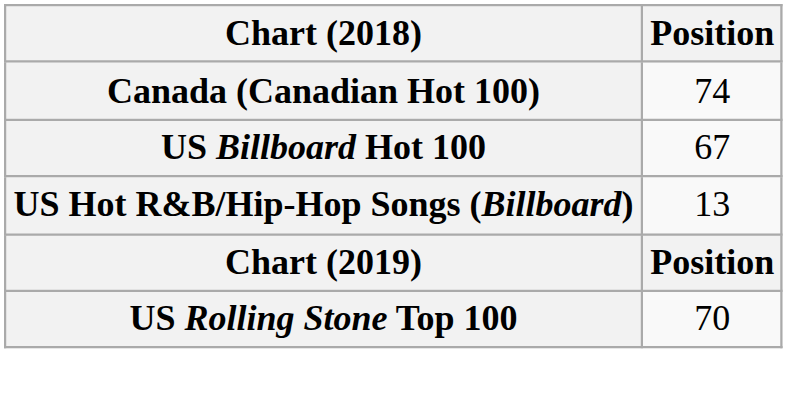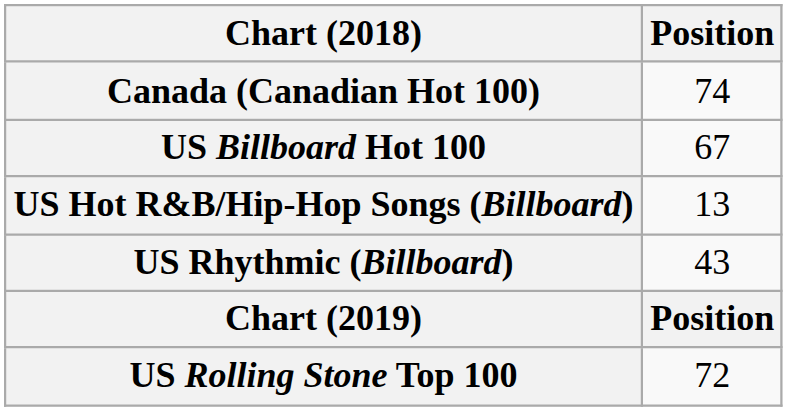+ row: US Rhythmic (Billboard) | 43
US Rolling Stone Top 100 | Position: 70 -> 72
